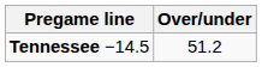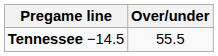Tennessee −14.5 | Over/under: 51.2 -> 55.5
